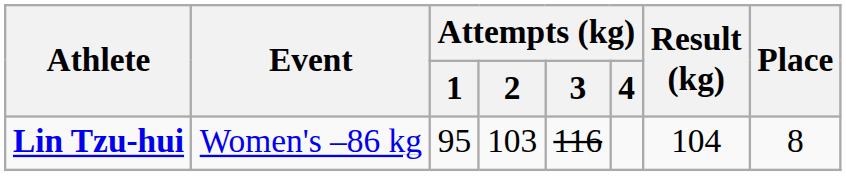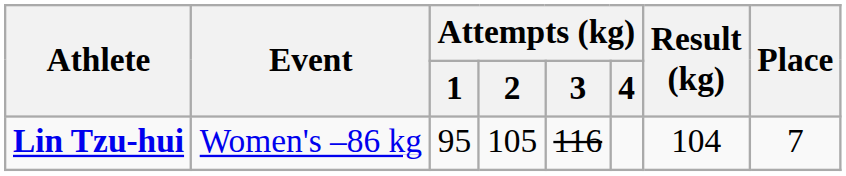Lin Tzu-hui | Attempts (kg) / 2: 103 -> 105
Lin Tzu-hui | Place: 8 -> 7
